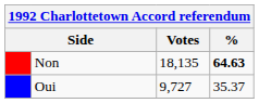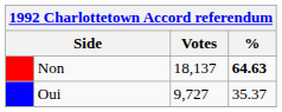Non | Votes: 18,135 -> 18,137
